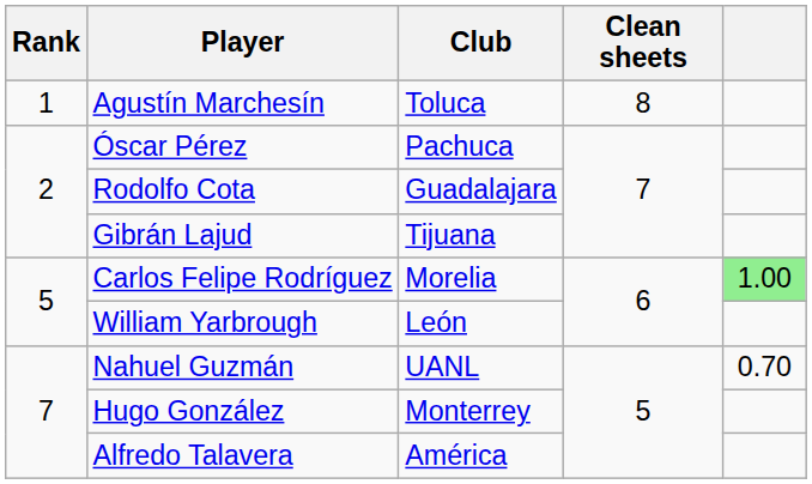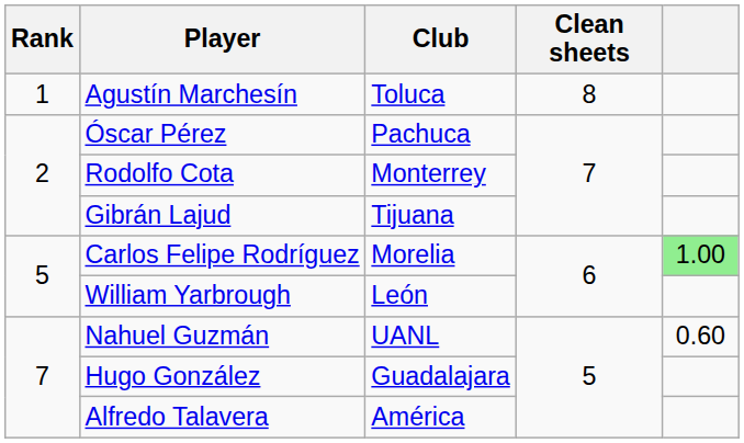Rodolfo Cota | Club: Guadalajara -> Monterrey
Nahuel Guzmán | column 5: 0.70 -> 0.60
Hugo González | Club: Monterrey -> Guadalajara
